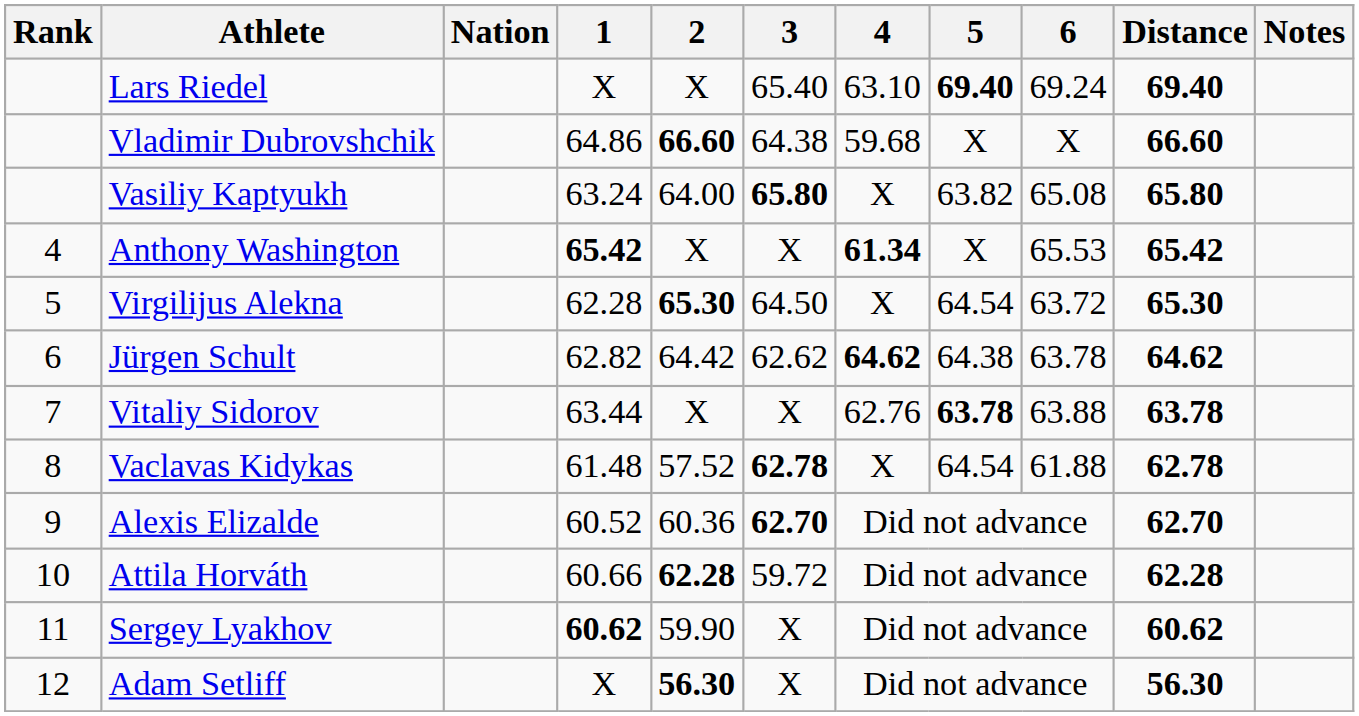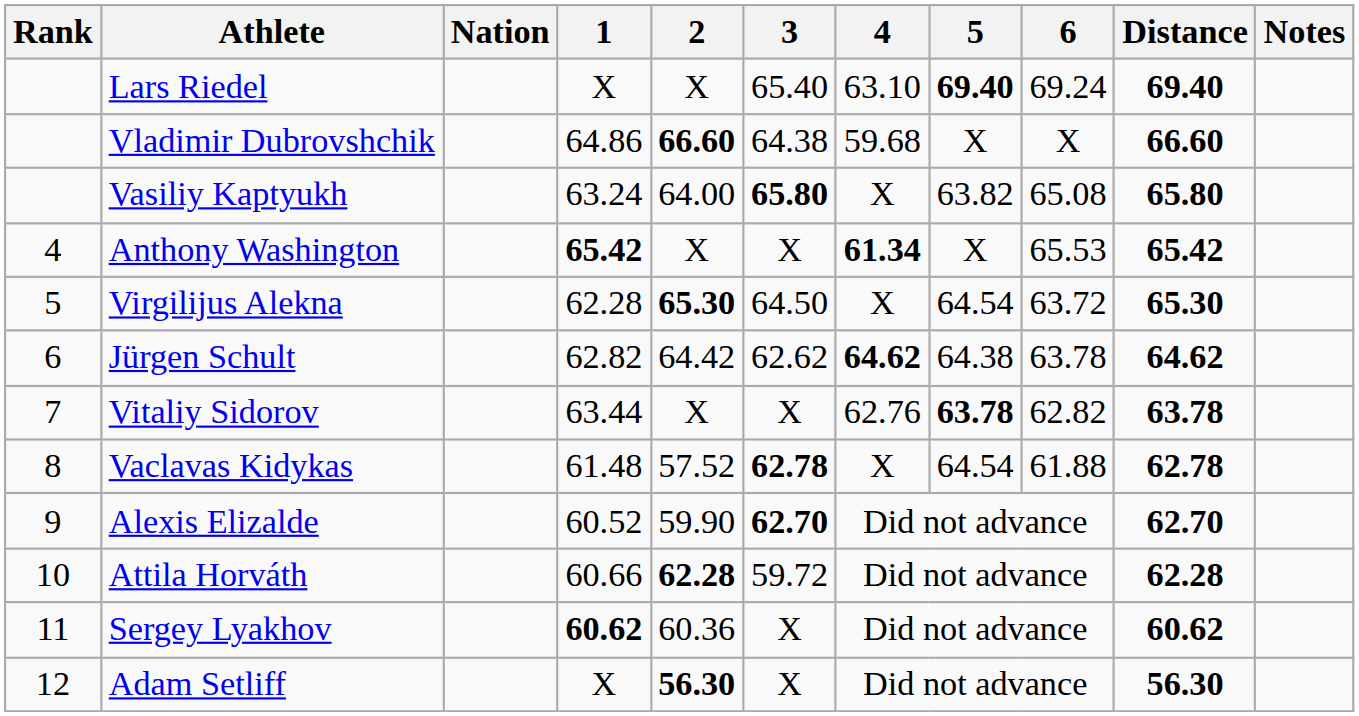Vitaliy Sidorov | 6: 63.88 -> 62.82
Alexis Elizalde | 2: 60.36 -> 59.90
Sergey Lyakhov | 2: 59.90 -> 60.36
